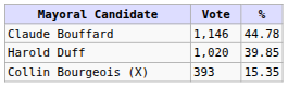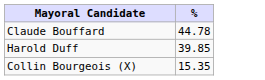- column: Vote | 1,146 | 1,020 | 393
